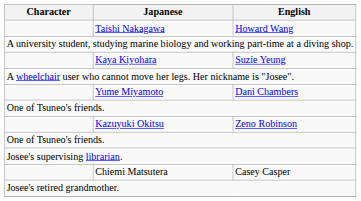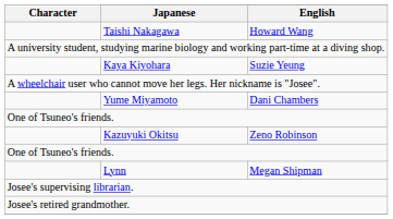+ row: Lynn | Megan Shipman
- row: Chiemi Matsutera | Casey Casper
